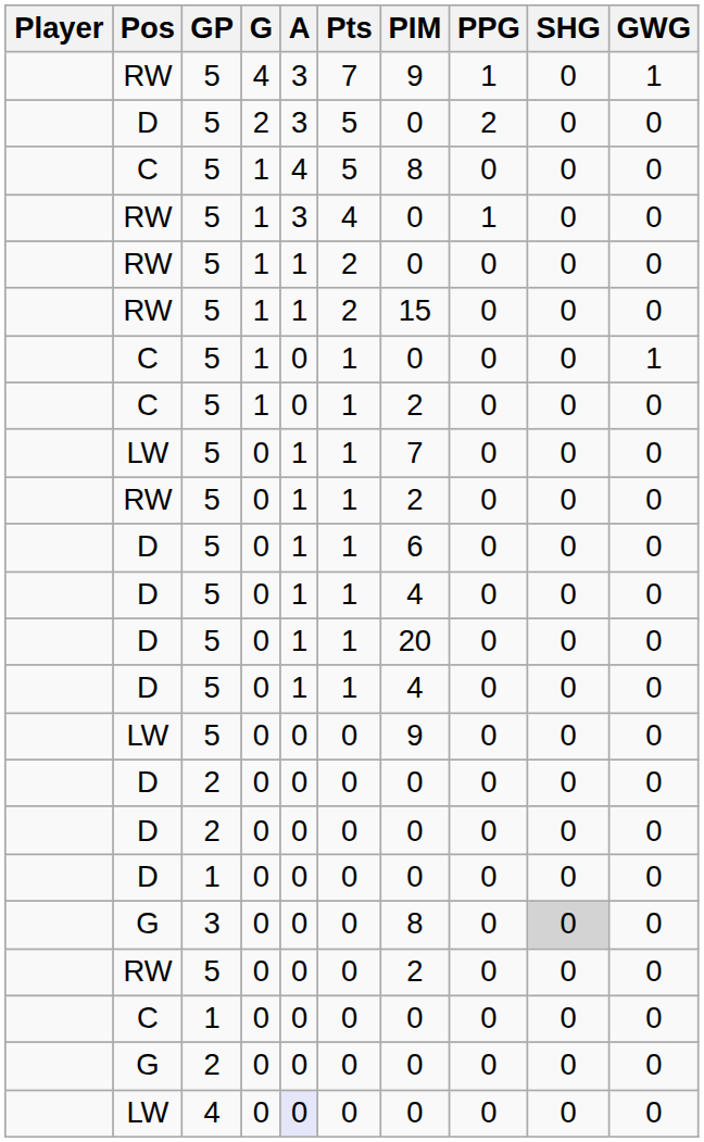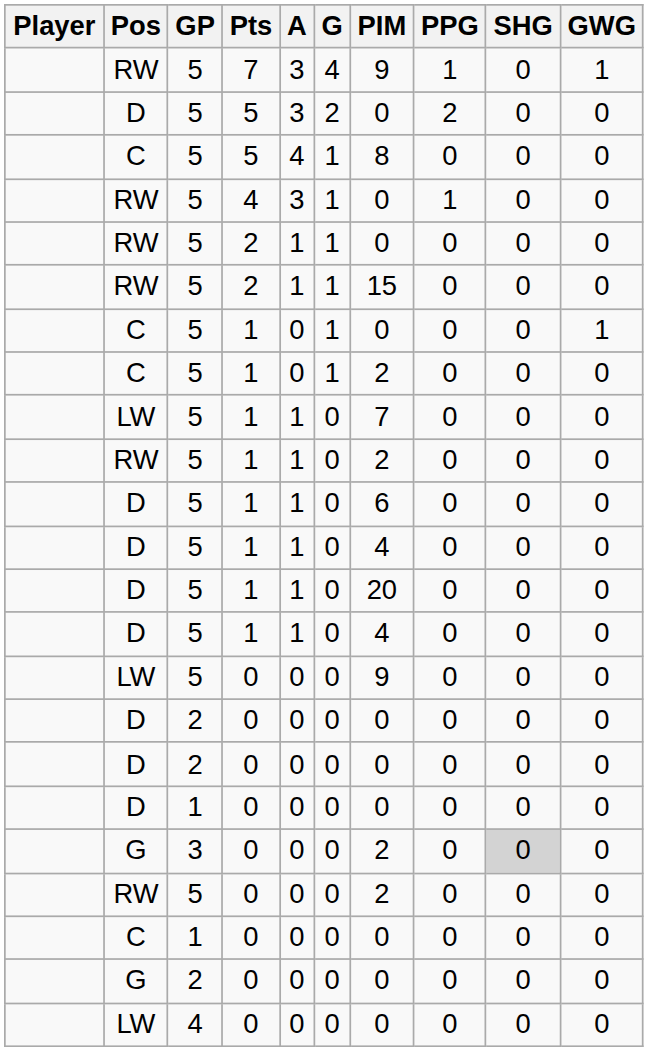columns swapped: G <-> Pts
G / 3 | PIM: 8 -> 2
LW / 4 | A: lavender background -> no background
